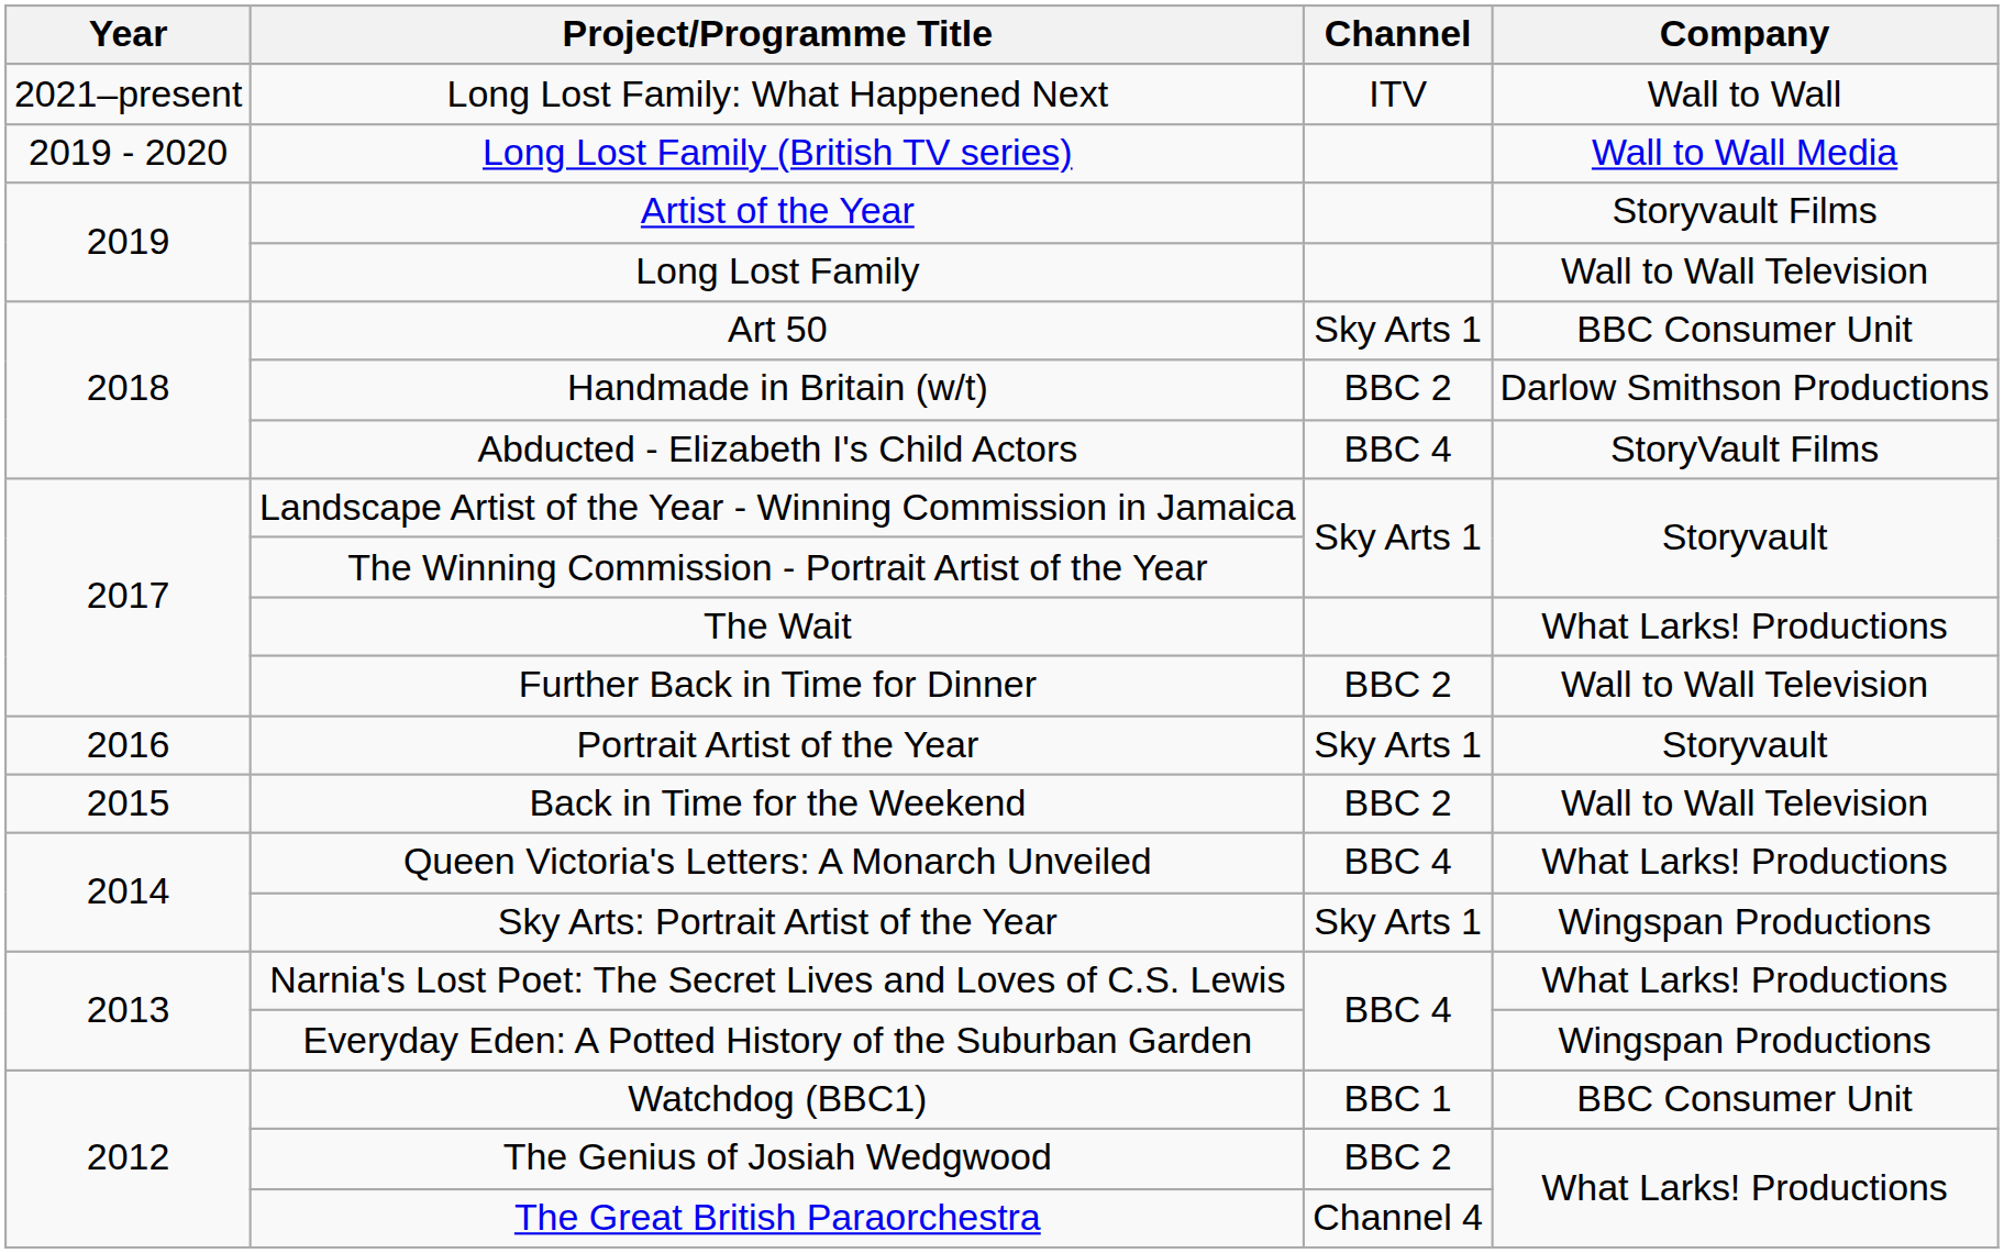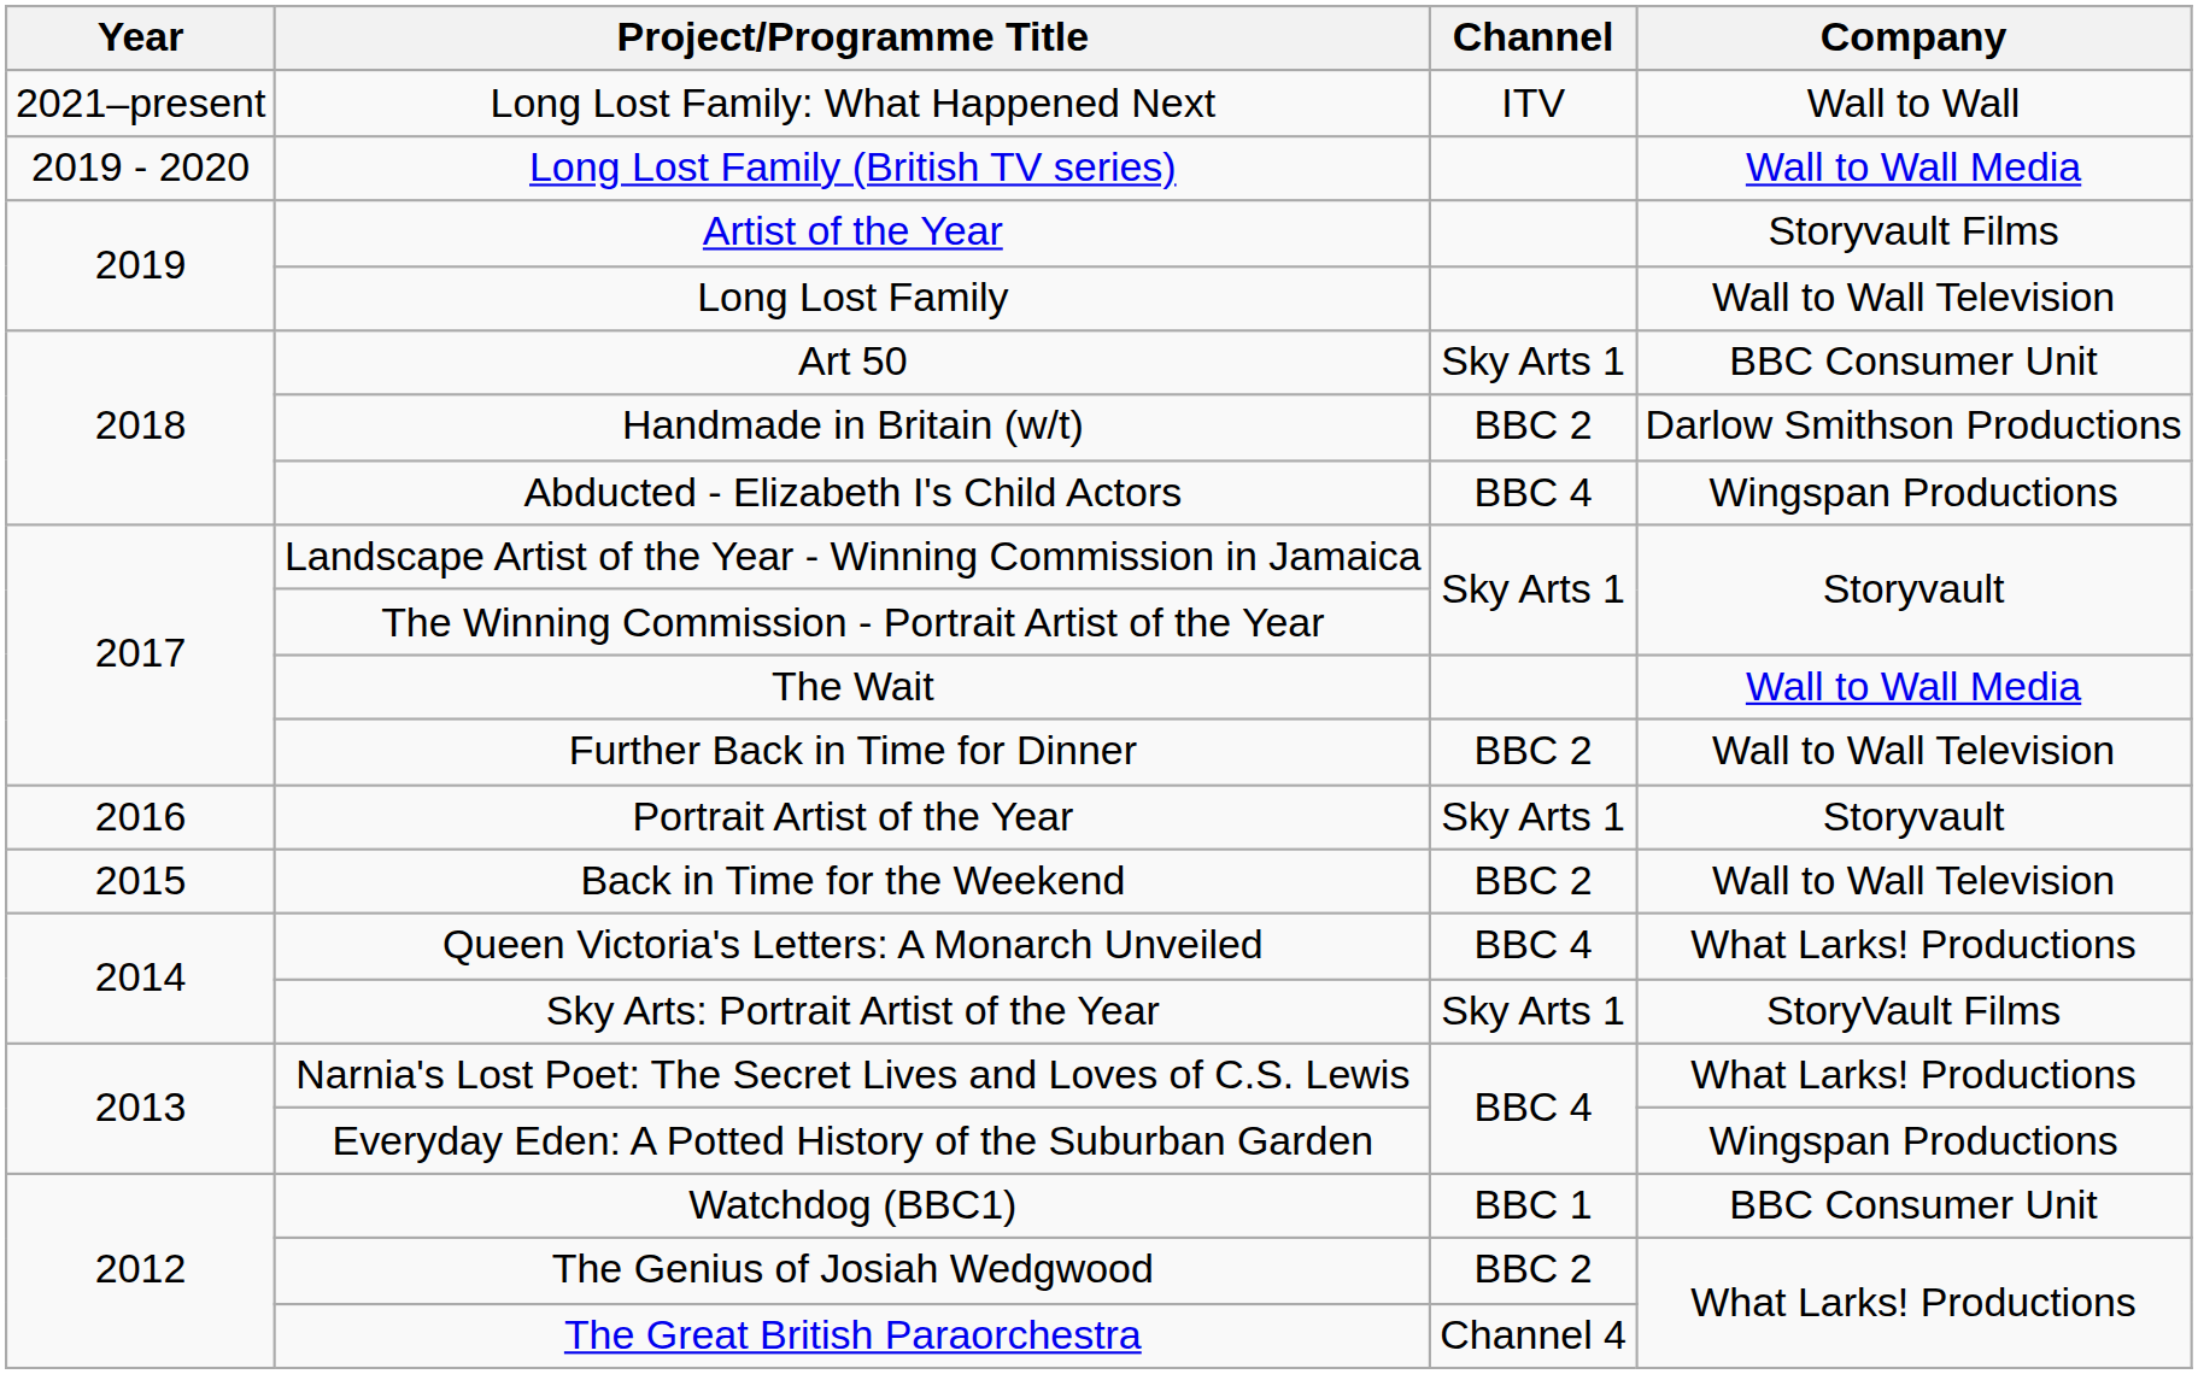Abducted - Elizabeth I's Child Actors | Company: StoryVault Films -> Wingspan Productions
The Wait | Company: What Larks! Productions -> Wall to Wall Media
Sky Arts: Portrait Artist of the Year | Company: Wingspan Productions -> StoryVault Films
